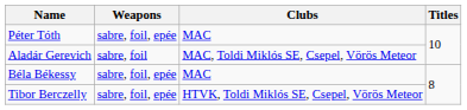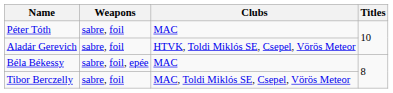Péter Tóth | Weapons: sabre, foil, epée -> sabre, foil
Aladár Gerevich | Clubs: MAC, Toldi Miklós SE, Csepel, Vörös Meteor -> HTVK, Toldi Miklós SE, Csepel, Vörös Meteor
Tibor Berczelly | Weapons: sabre, foil, epée -> sabre, foil
Tibor Berczelly | Clubs: HTVK, Toldi Miklós SE, Csepel, Vörös Meteor -> MAC, Toldi Miklós SE, Csepel, Vörös Meteor
